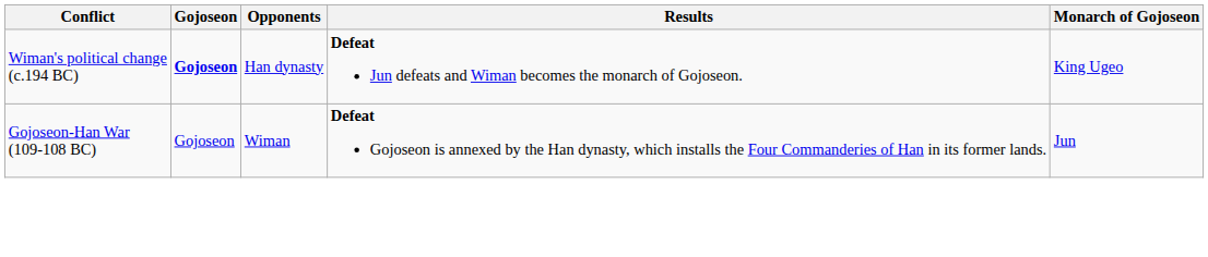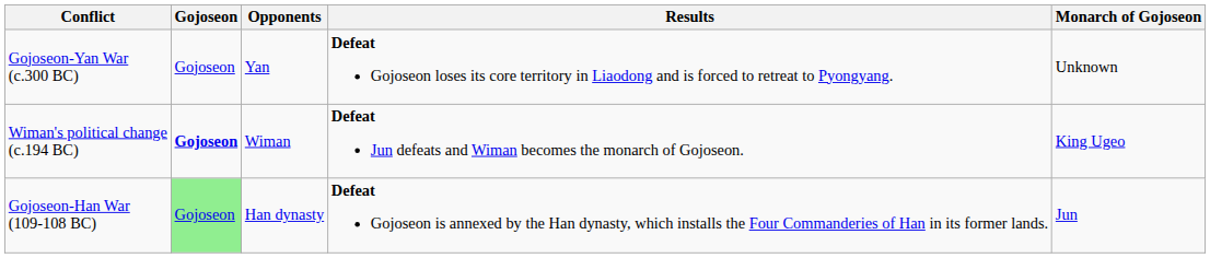+ row: Gojoseon-Yan War (c.300 BC) | Gojoseon | Yan | Defeat Gojoseon loses its core territory in Liaodong and is forced to retreat to Pyongyang. | Unknown
Wiman's political change (c.194 BC) | Opponents: Han dynasty -> Wiman
Gojoseon-Han War (109-108 BC) | Gojoseon: no background -> lightgreen background
Gojoseon-Han War (109-108 BC) | Opponents: Wiman -> Han dynasty
